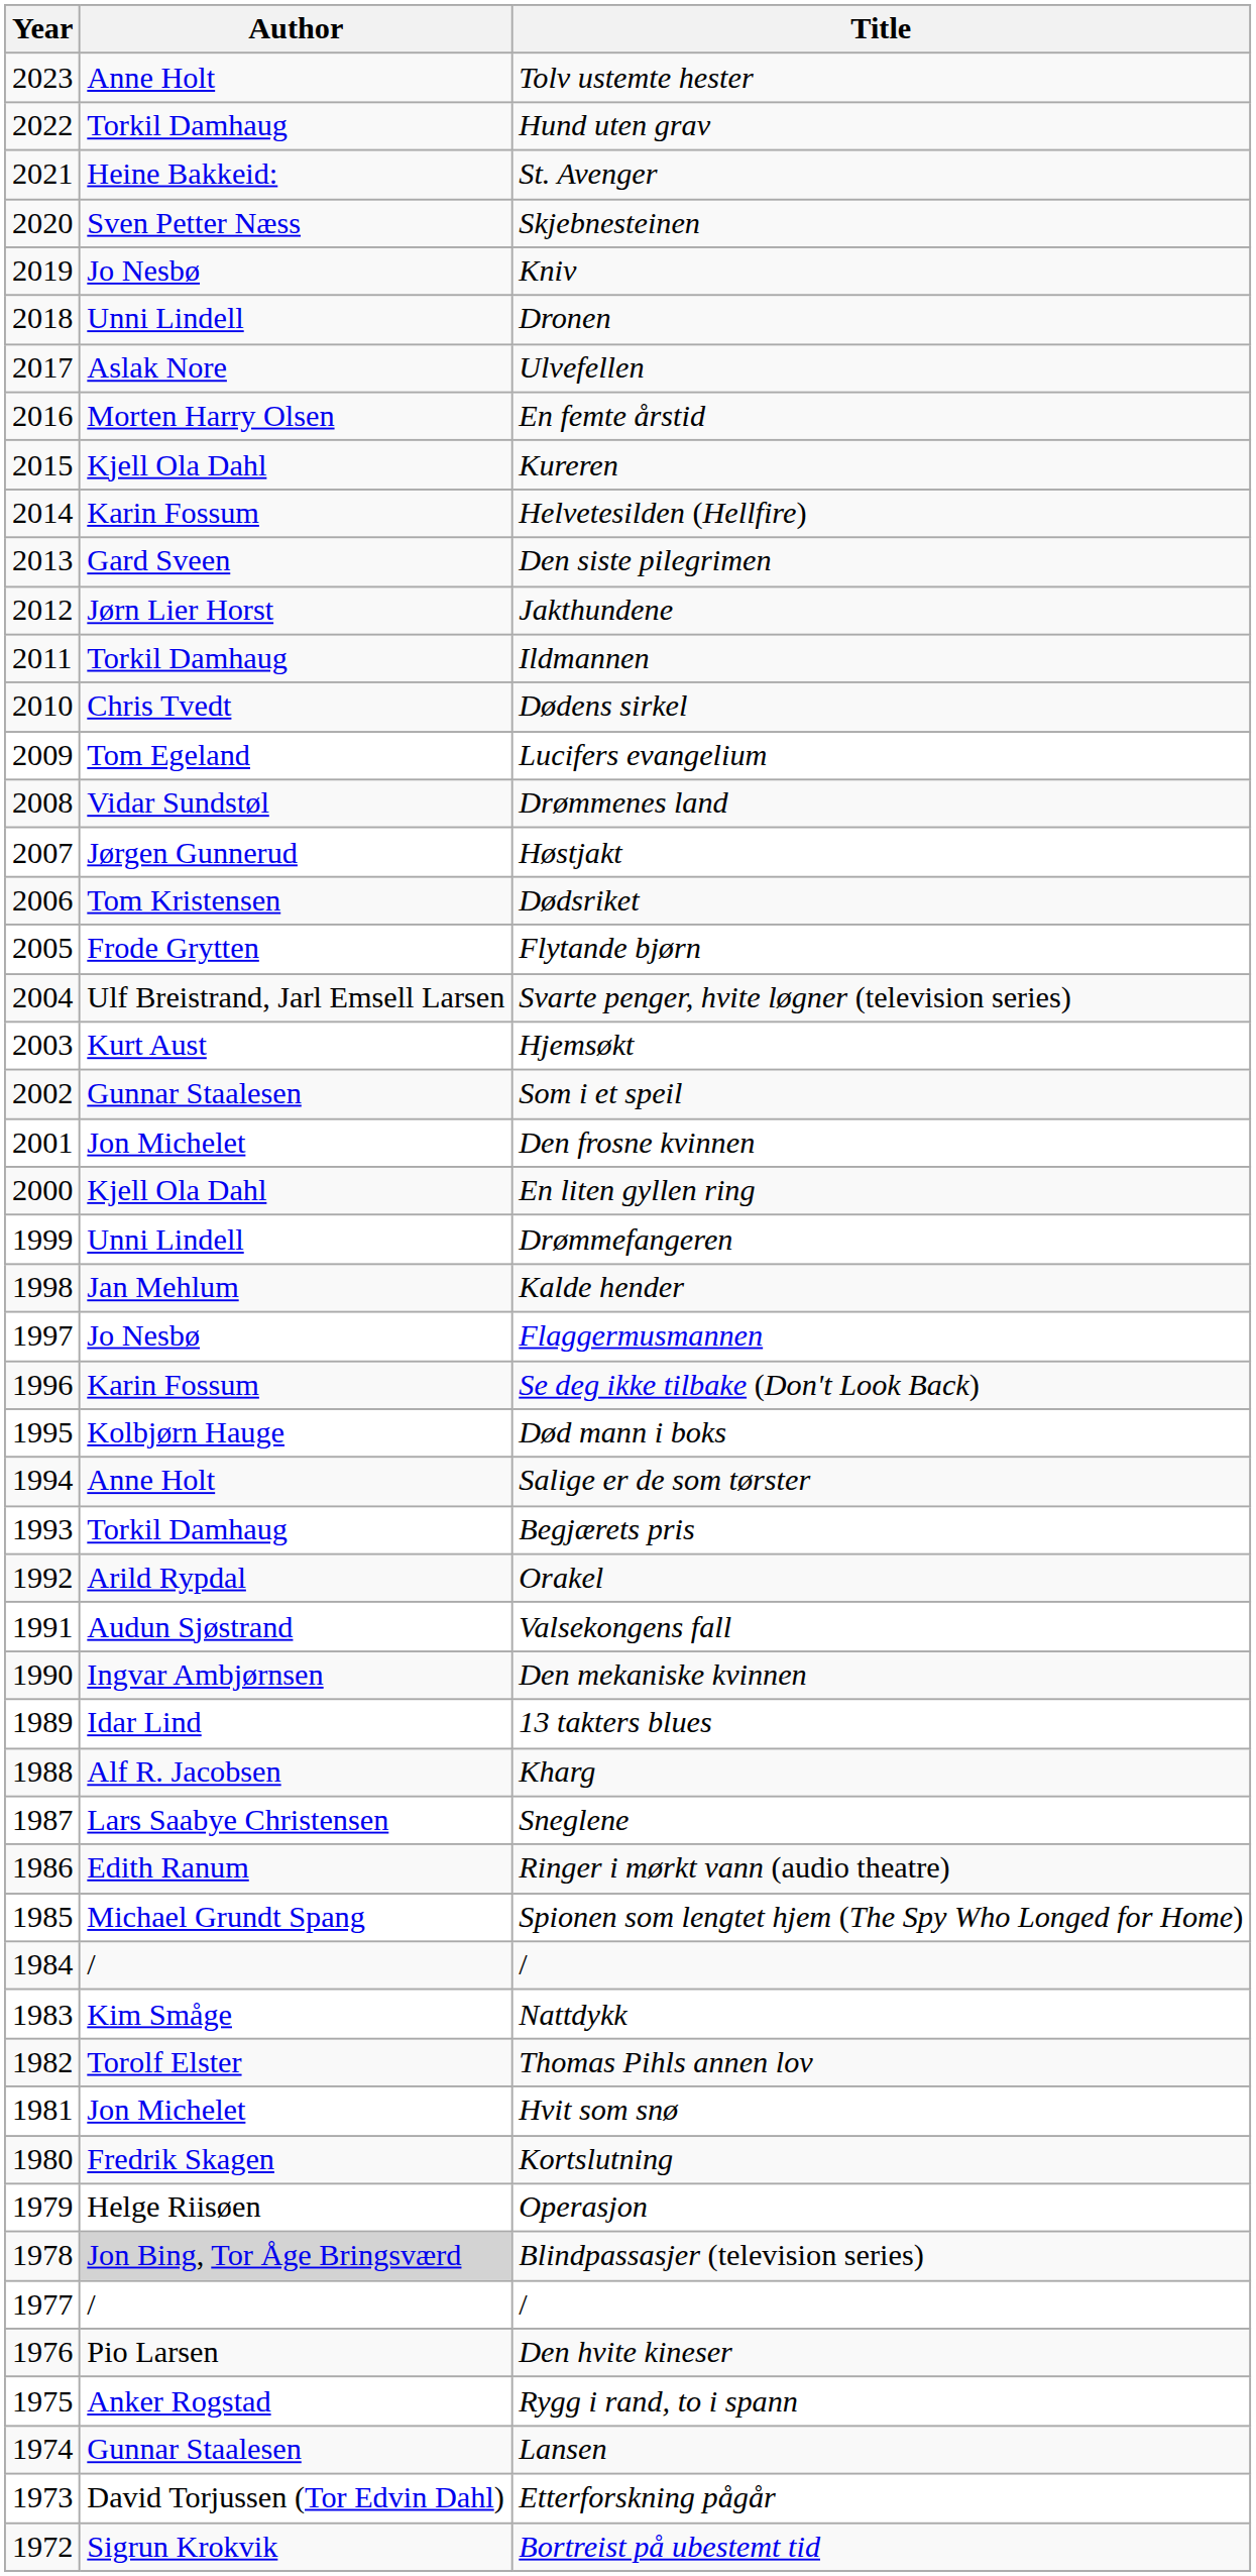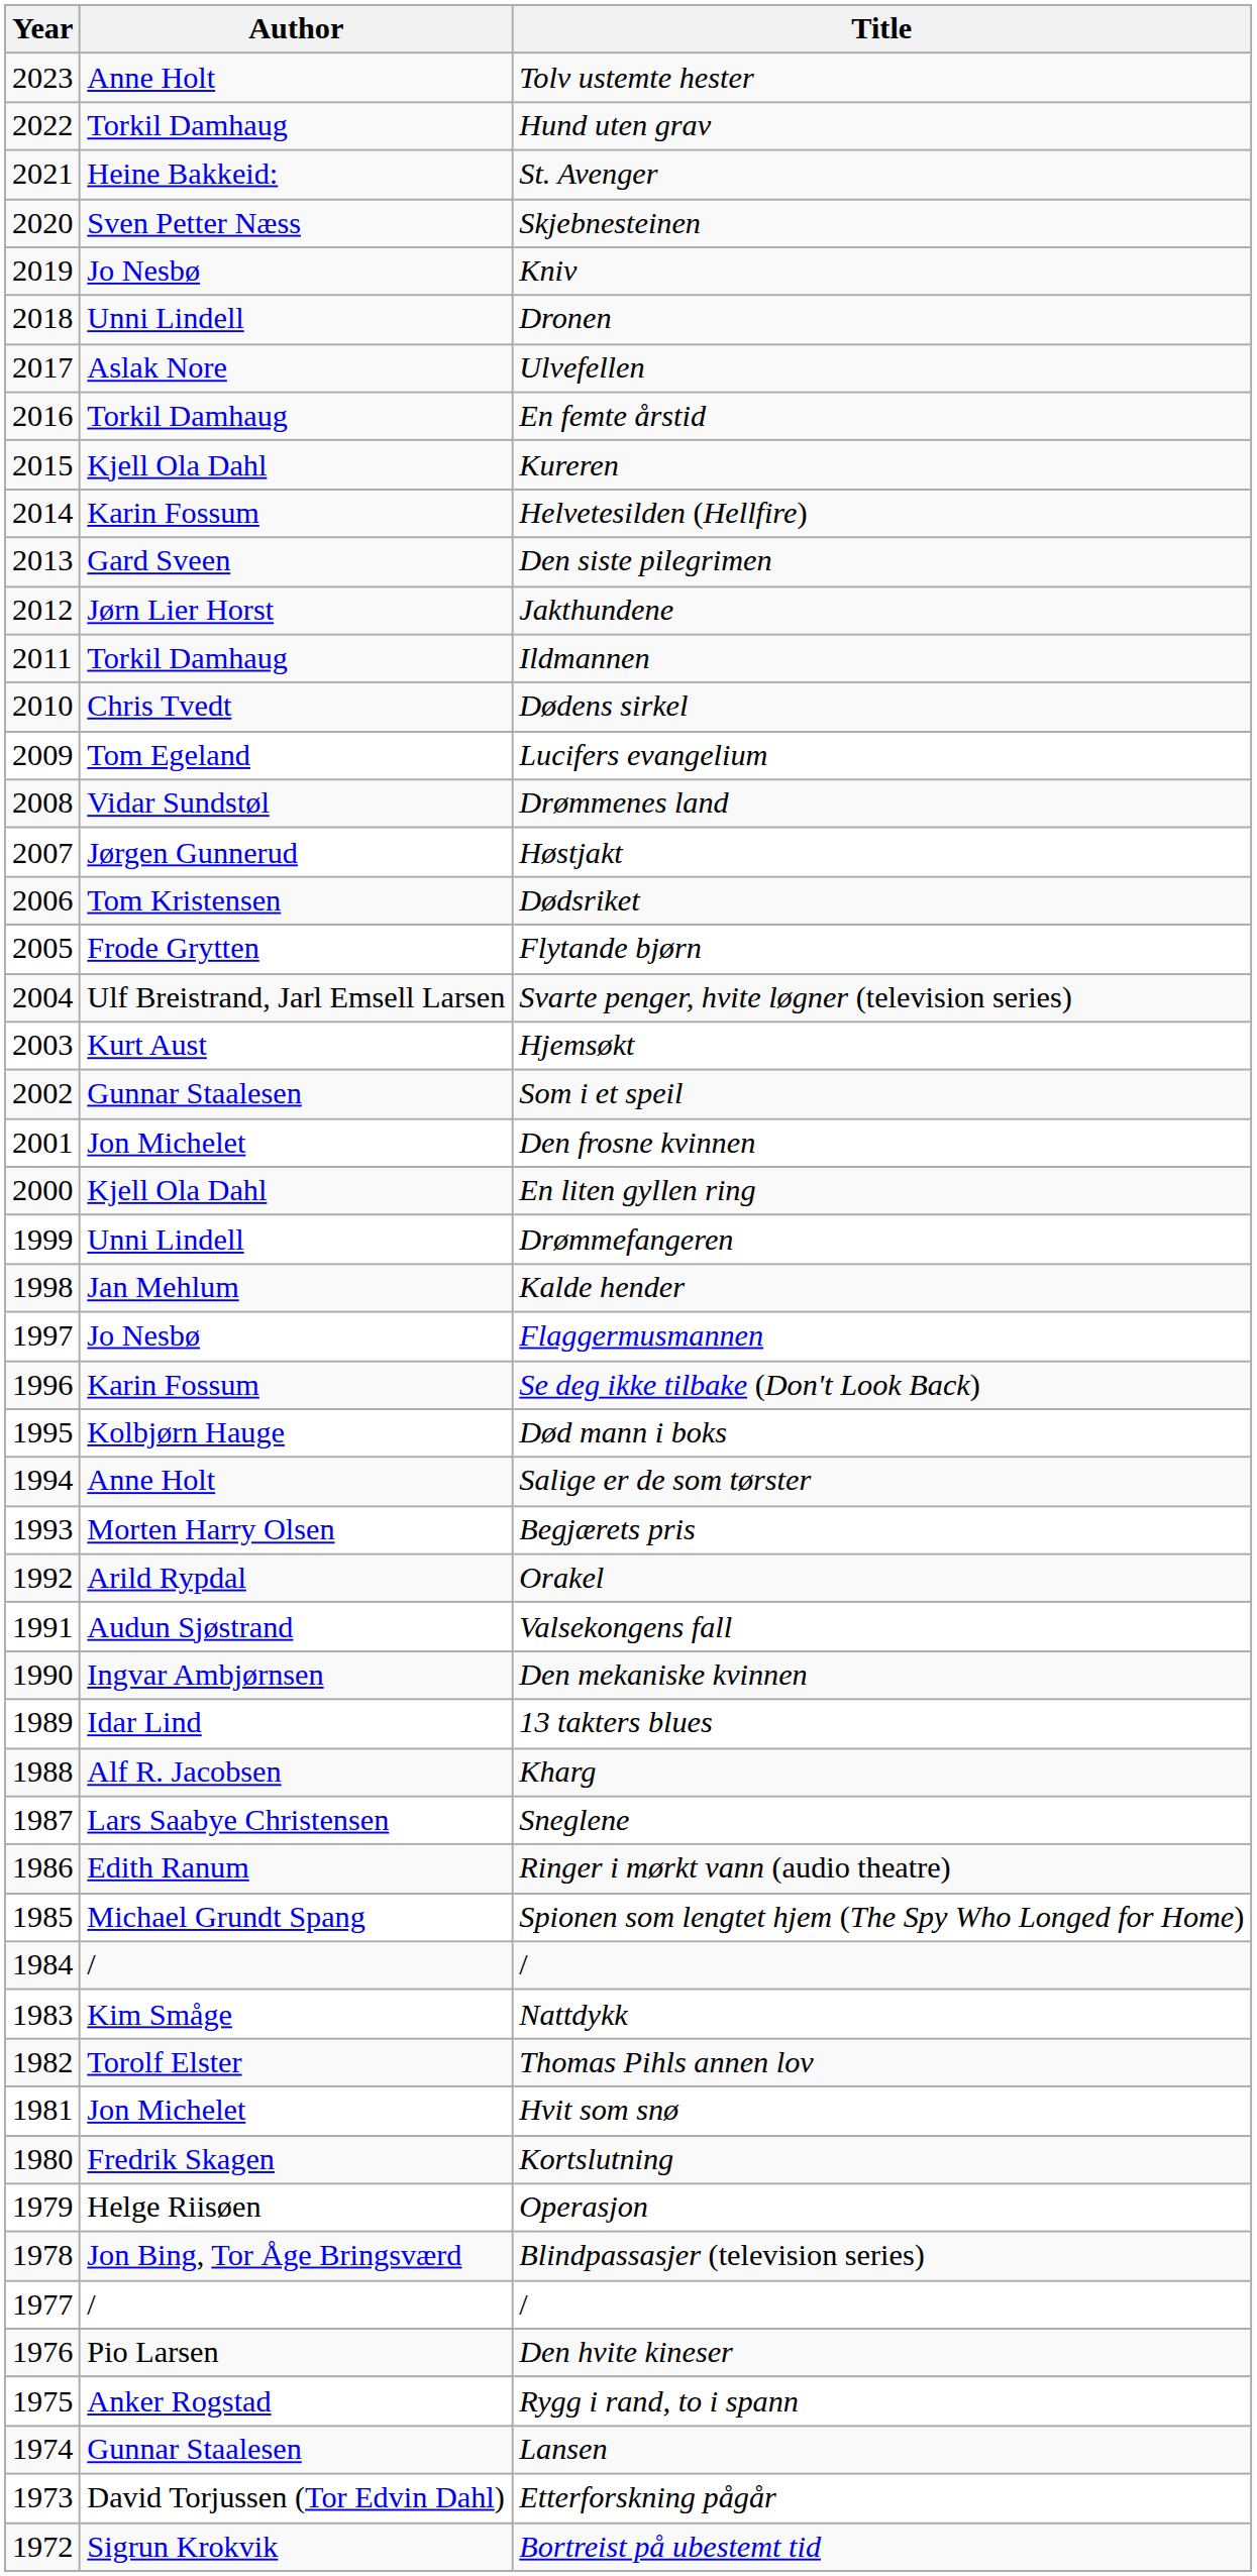En femte årstid | Author: Morten Harry Olsen -> Torkil Damhaug
Begjærets pris | Author: Torkil Damhaug -> Morten Harry Olsen
Blindpassasjer (television series) | Author: lightgrey background -> no background
